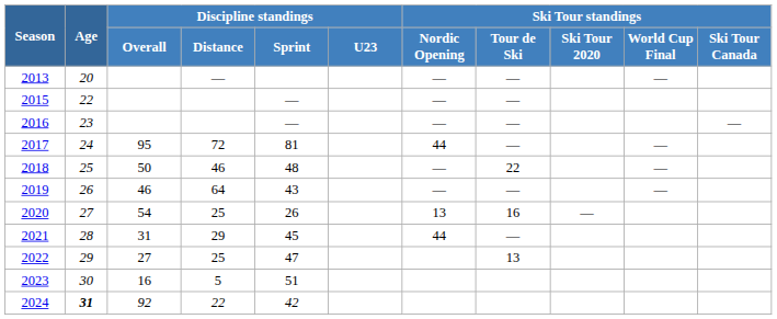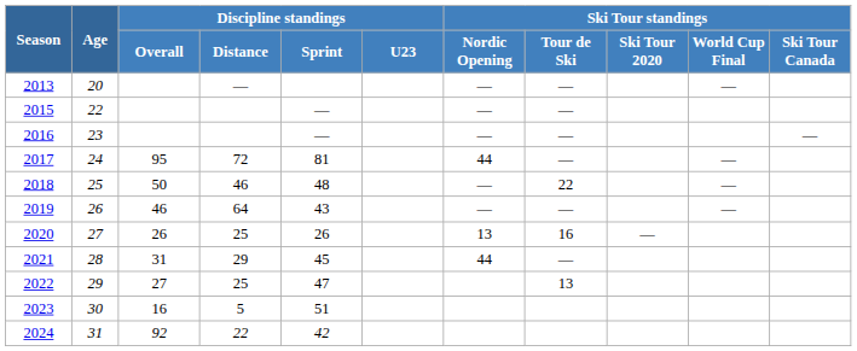2020 | Discipline standings / Overall: 54 -> 26
2024 | Age: bold -> normal
